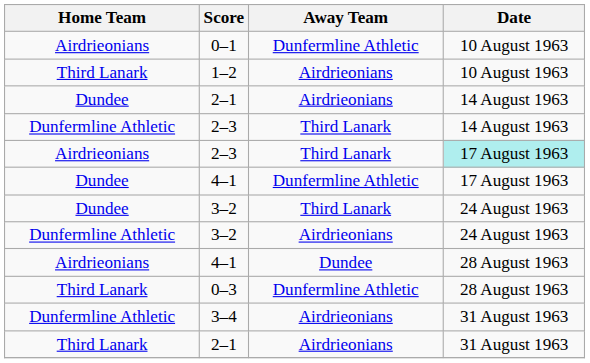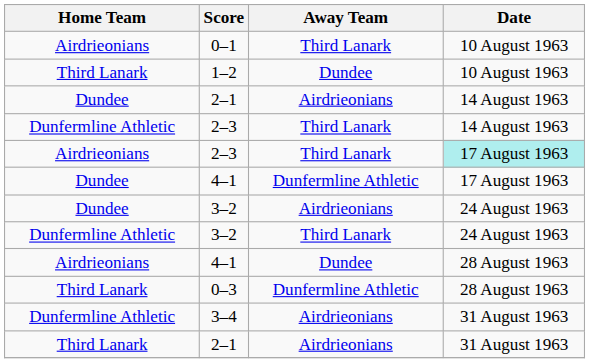0–1 | Away Team: Dunfermline Athletic -> Third Lanark
1–2 | Away Team: Airdrieonians -> Dundee
Dundee / 3–2 | Away Team: Third Lanark -> Airdrieonians
Dunfermline Athletic / 3–2 | Away Team: Airdrieonians -> Third Lanark
